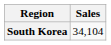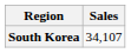South Korea | Sales: 34,104 -> 34,107
